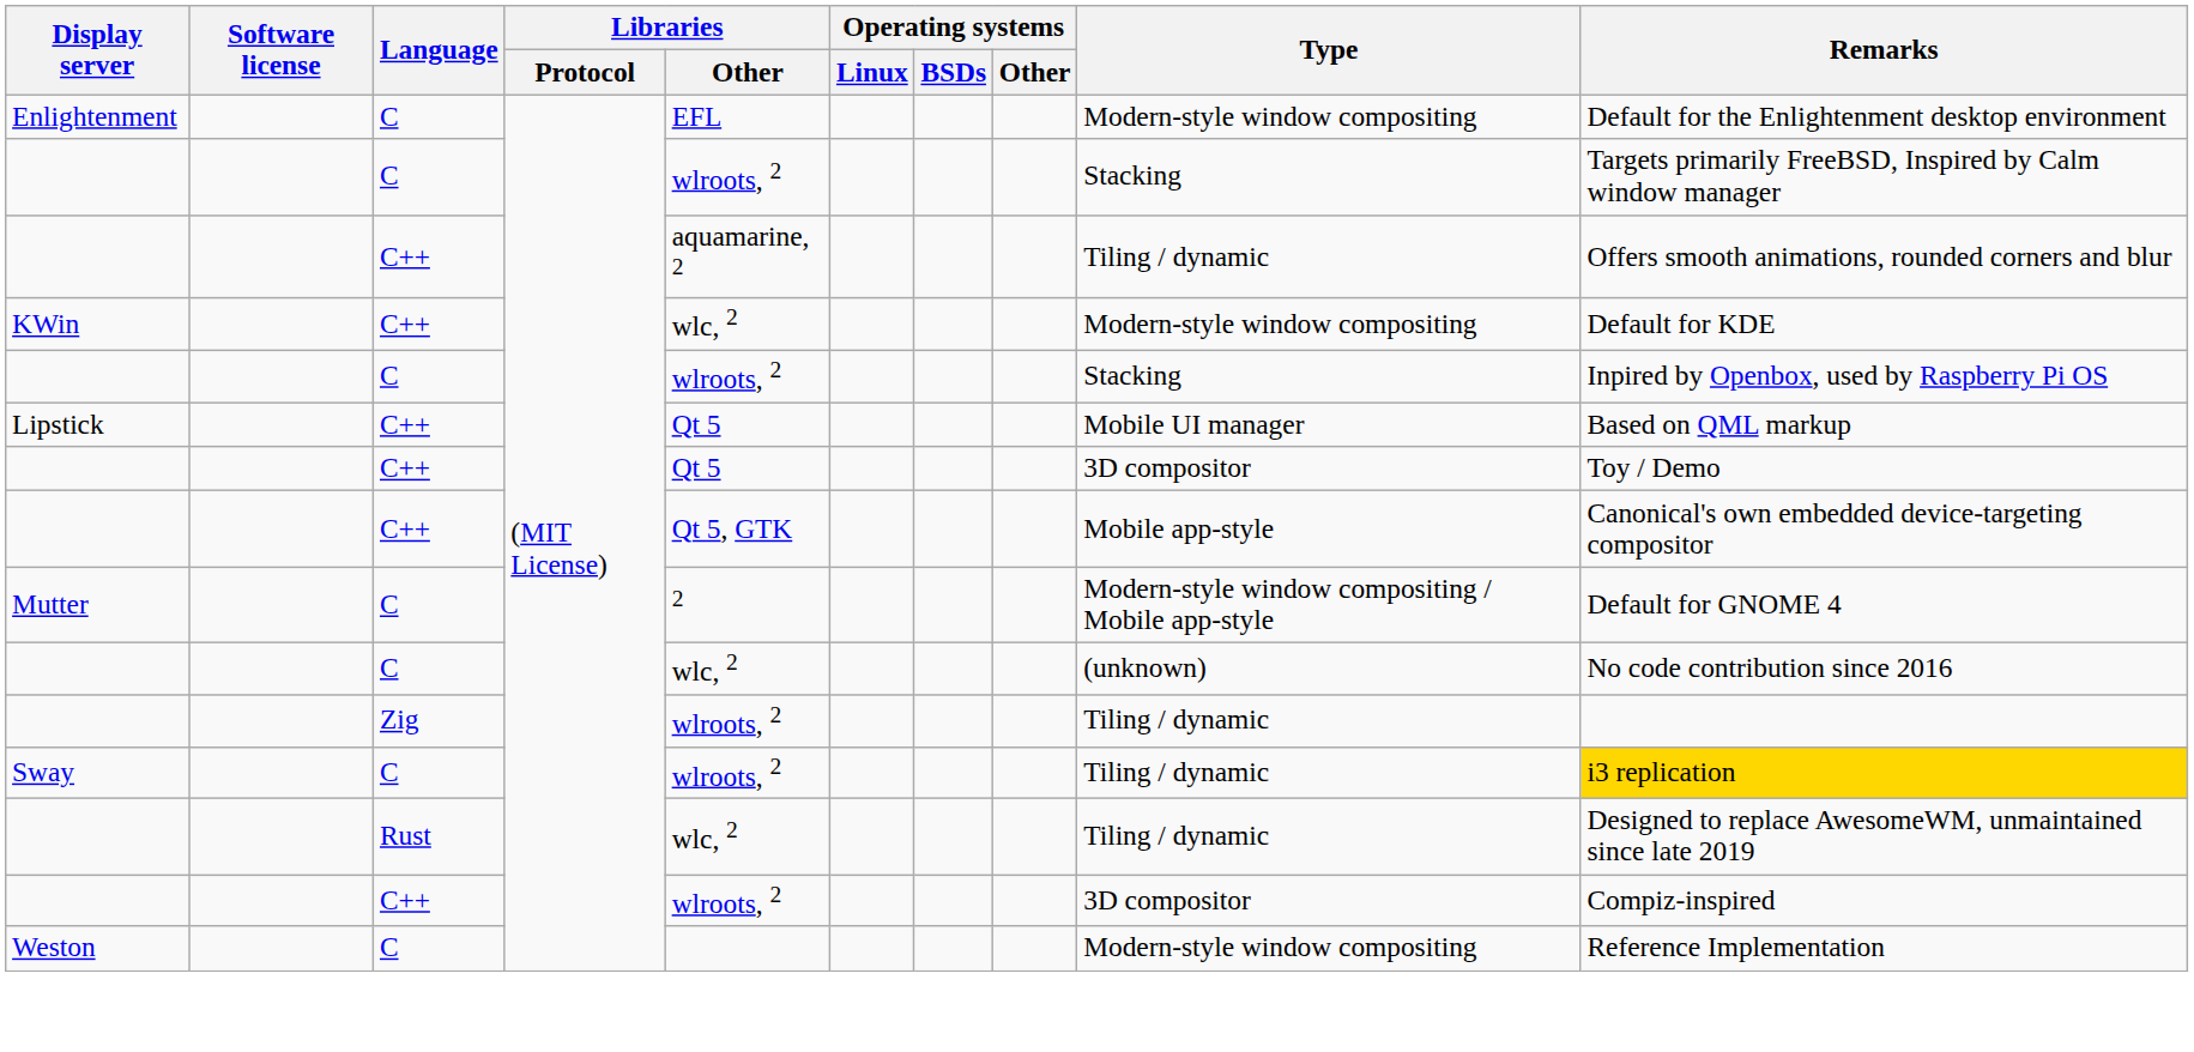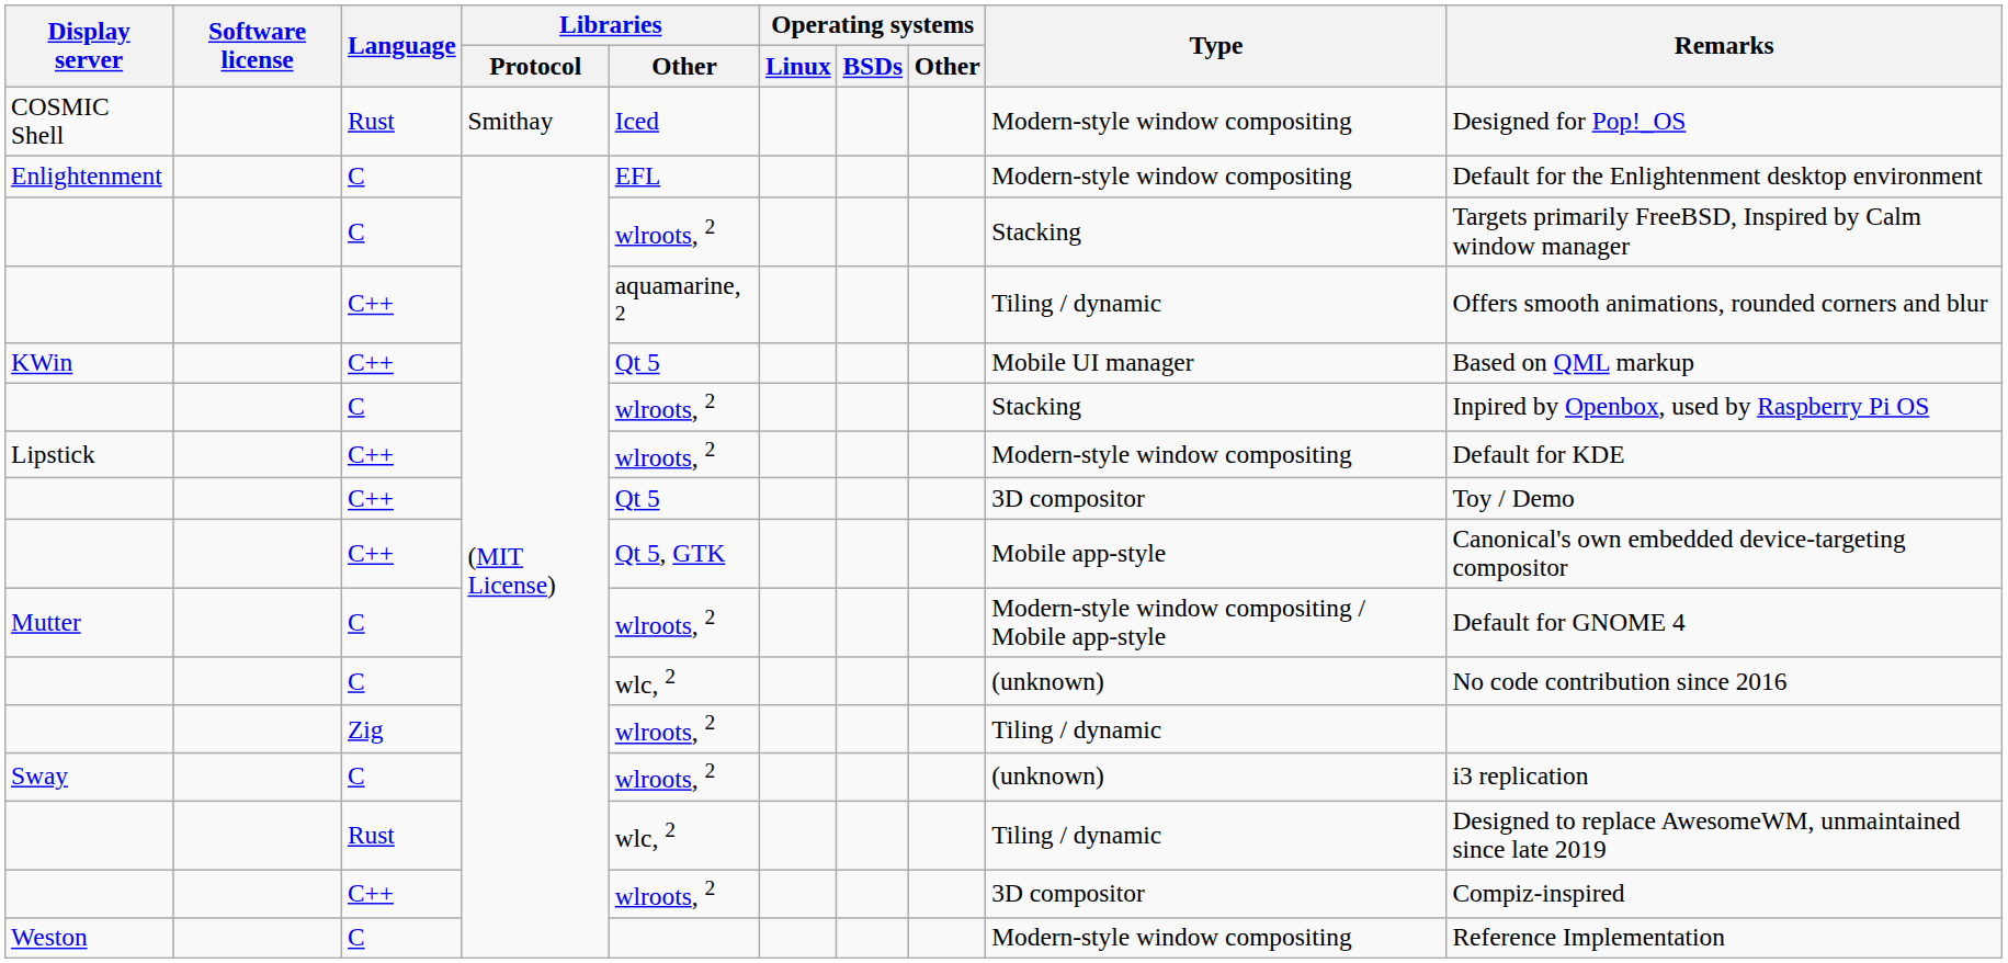+ row: COSMIC Shell | Rust | Smithay | Iced | Modern-style window compositing | Designed for Pop!_OS
KWin | Libraries / Other: wlc, 2 -> Qt 5
KWin | Type: Modern-style window compositing -> Mobile UI manager
KWin | Remarks: Default for KDE -> Based on QML markup
Lipstick | Libraries / Other: Qt 5 -> wlroots, 2
Lipstick | Type: Mobile UI manager -> Modern-style window compositing
Lipstick | Remarks: Based on QML markup -> Default for KDE
Mutter | Libraries / Other: 2 -> wlroots, 2
Sway | Type: Tiling / dynamic -> (unknown)
Sway | Remarks: gold background -> no background
